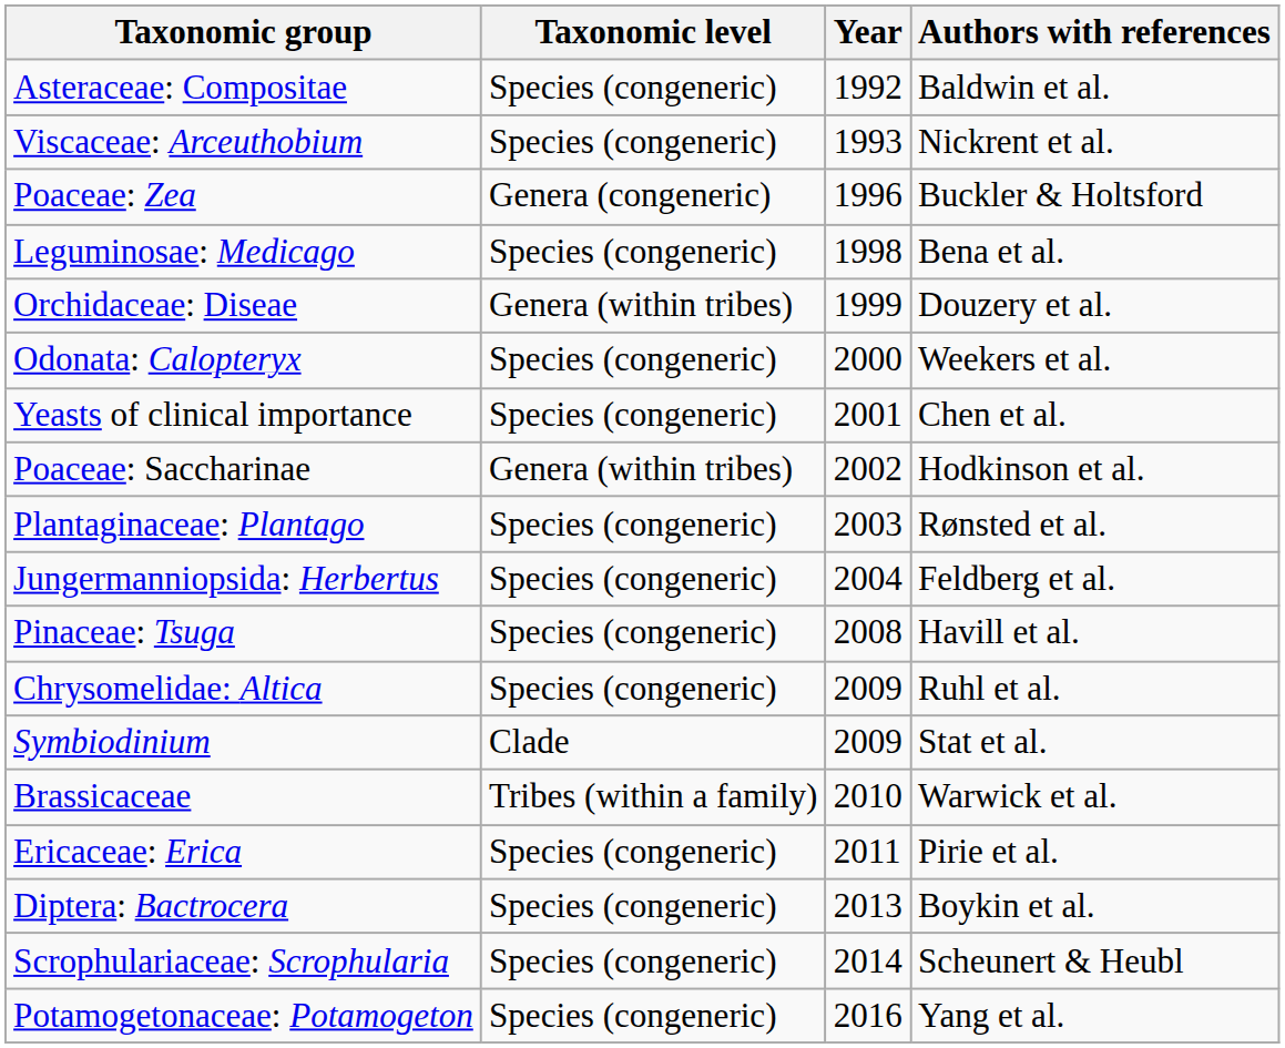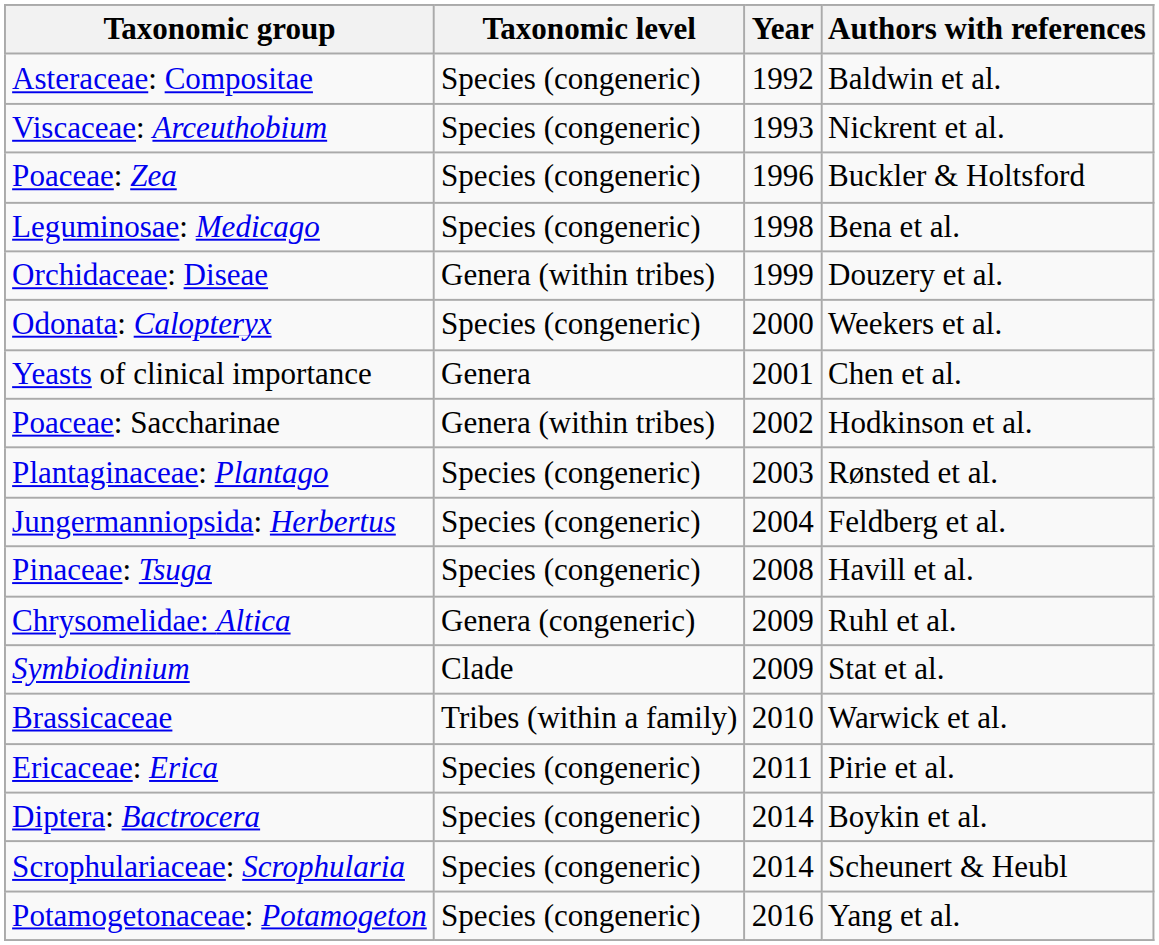Poaceae: Zea | Taxonomic level: Genera (congeneric) -> Species (congeneric)
Yeasts of clinical importance | Taxonomic level: Species (congeneric) -> Genera
Chrysomelidae: Altica | Taxonomic level: Species (congeneric) -> Genera (congeneric)
Diptera: Bactrocera | Year: 2013 -> 2014
